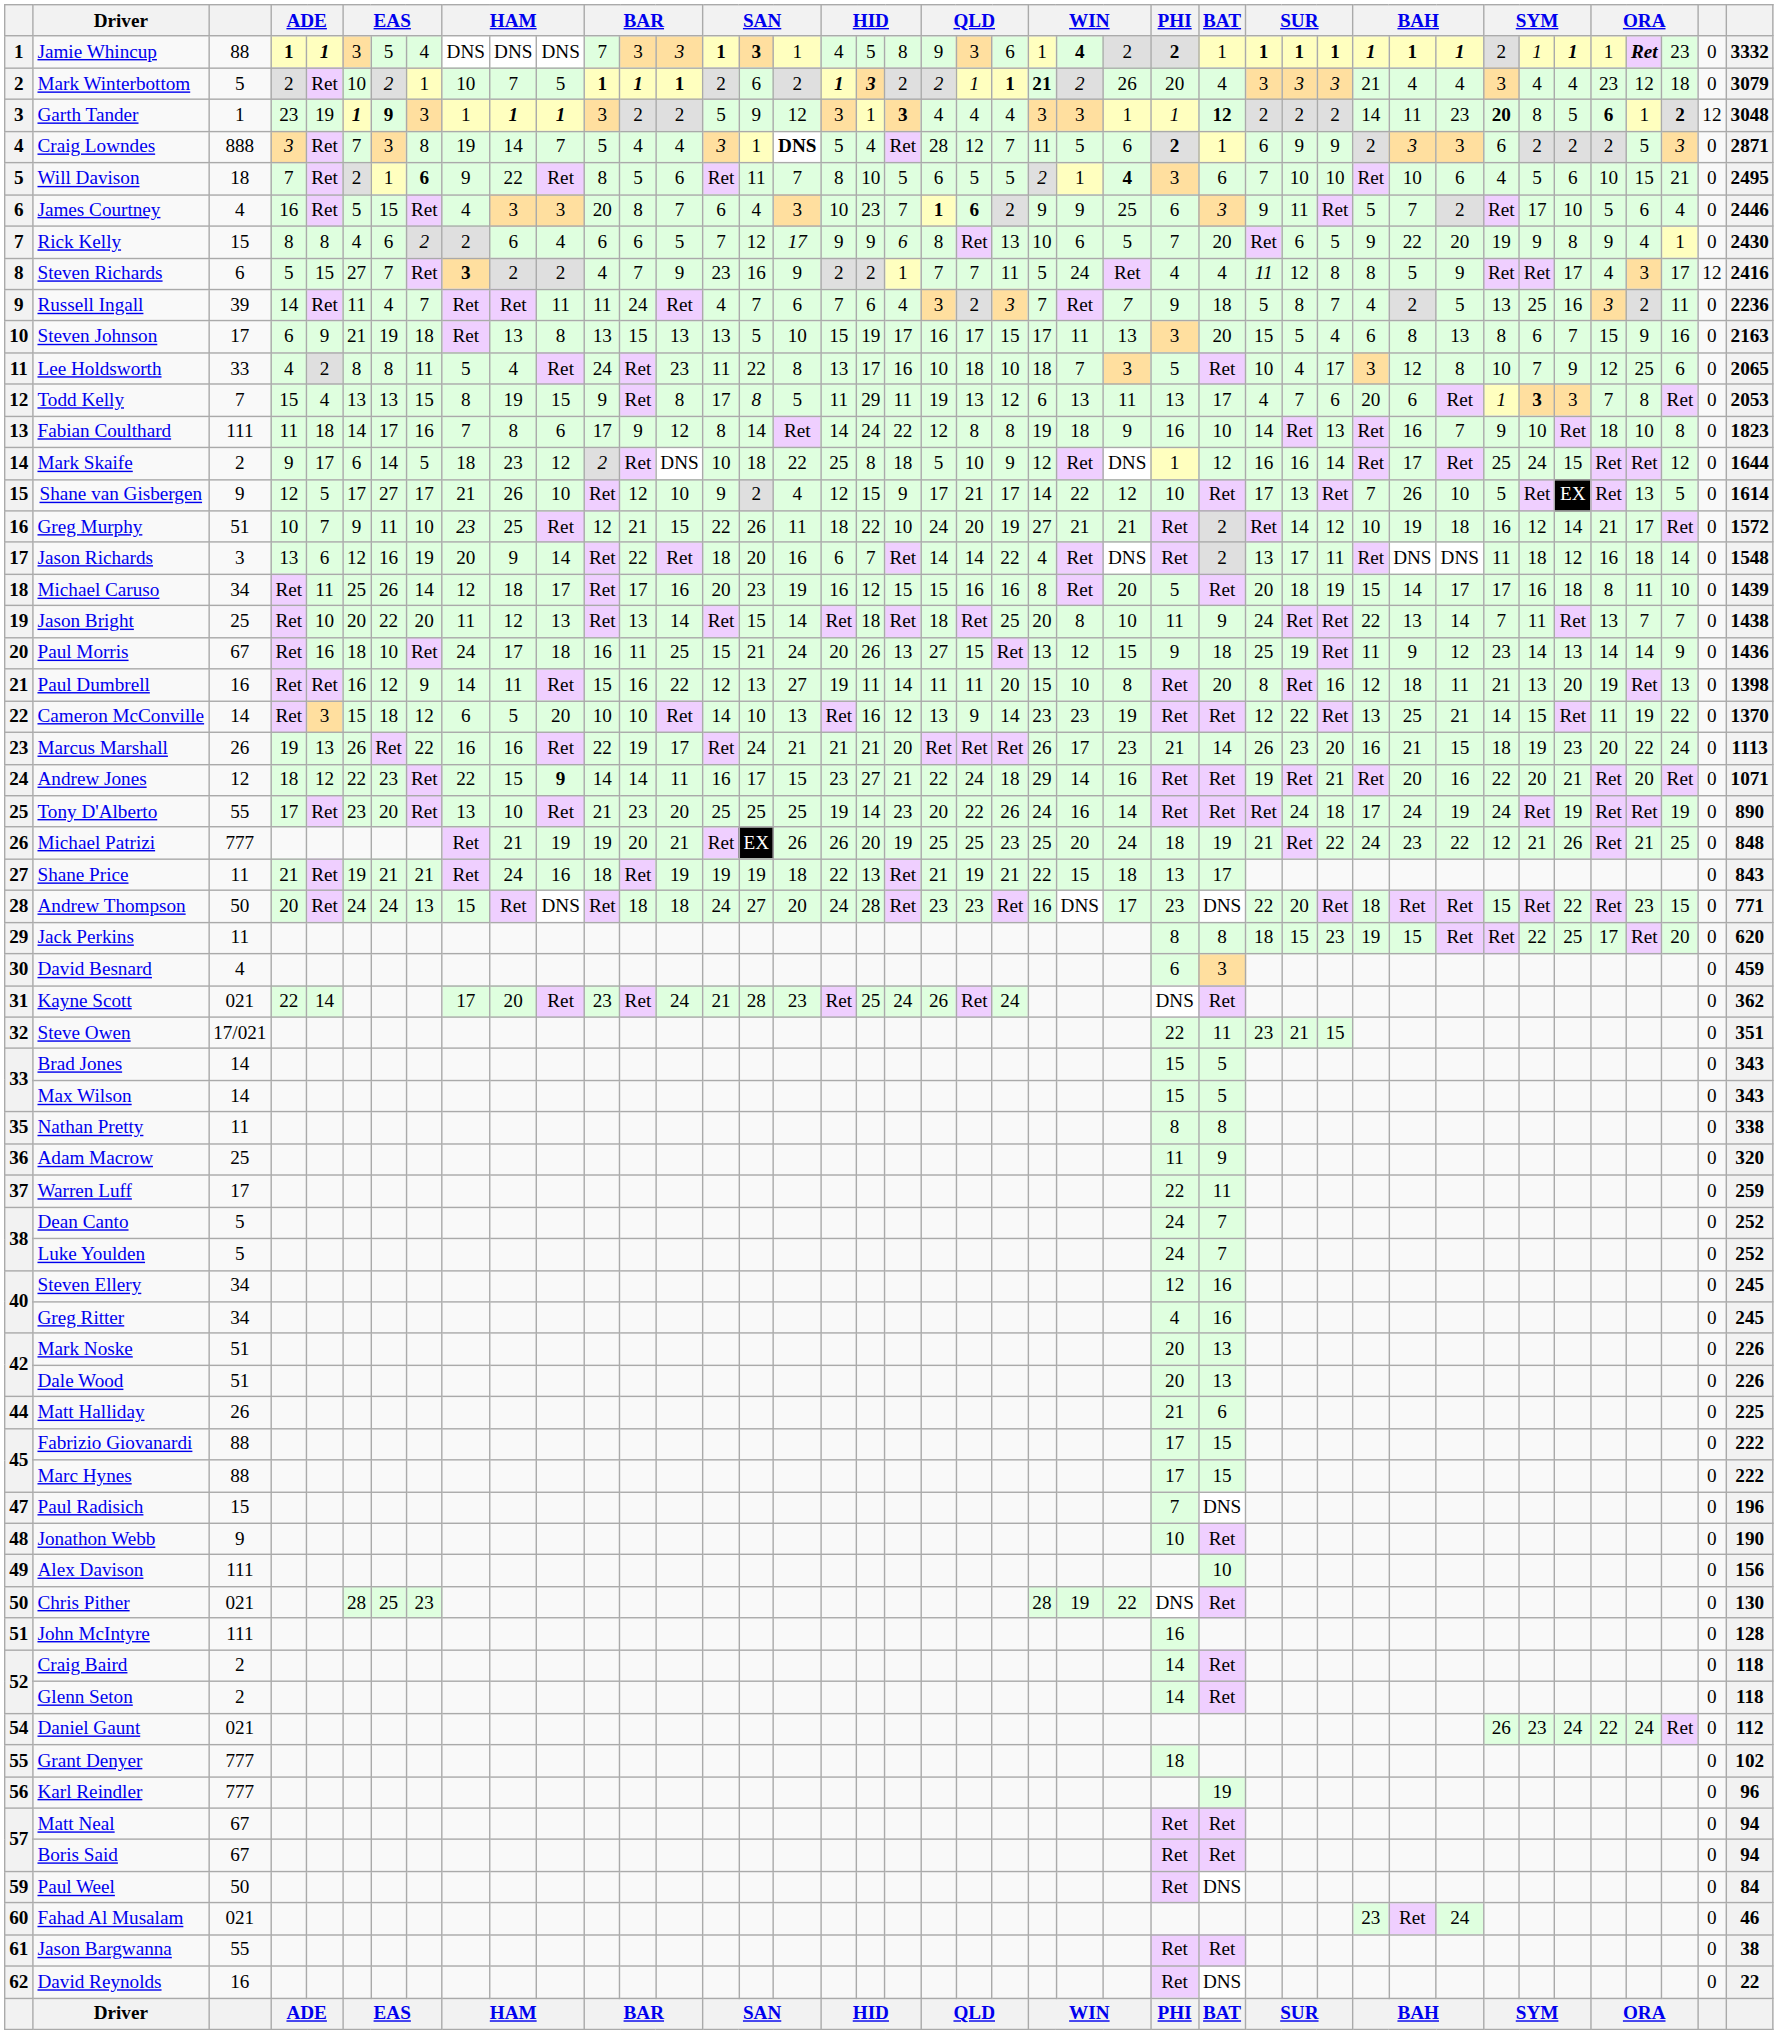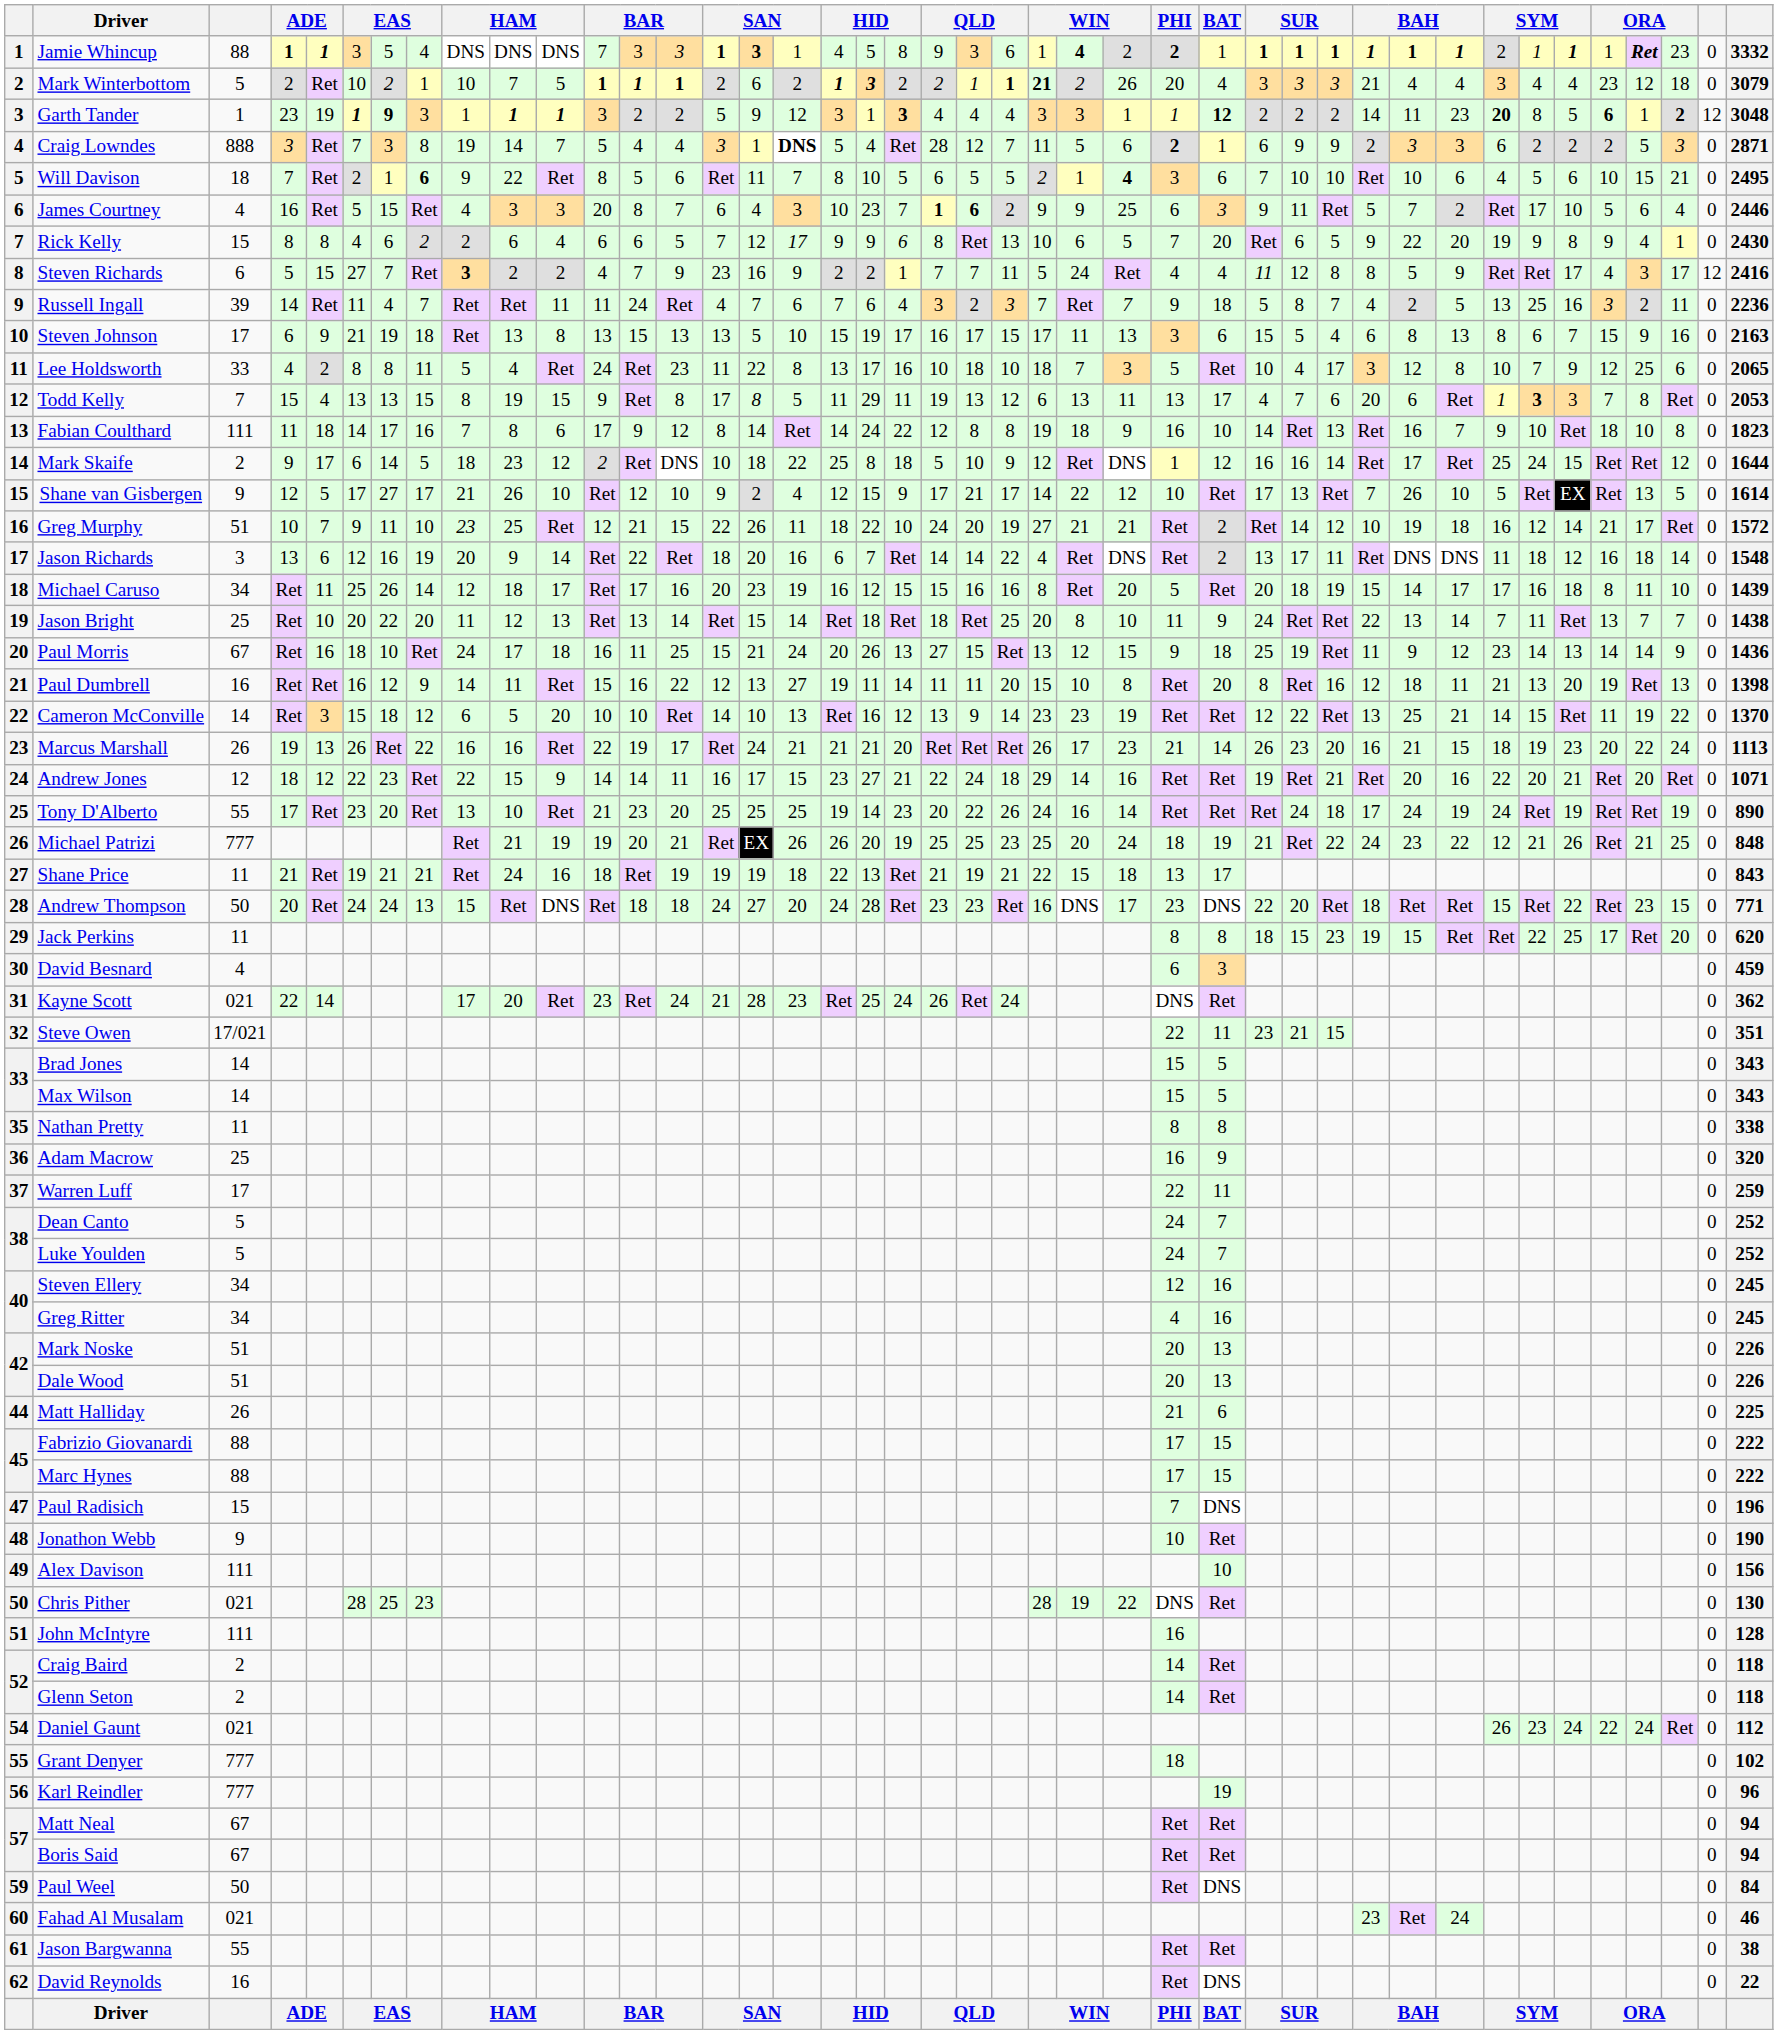Steven Johnson | BAT: 20 -> 6
Andrew Jones | column 11: bold -> normal
Adam Macrow | PHI: 11 -> 16
